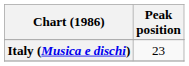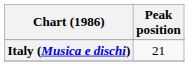Italy (Musica e dischi) | Peak position: 23 -> 21
